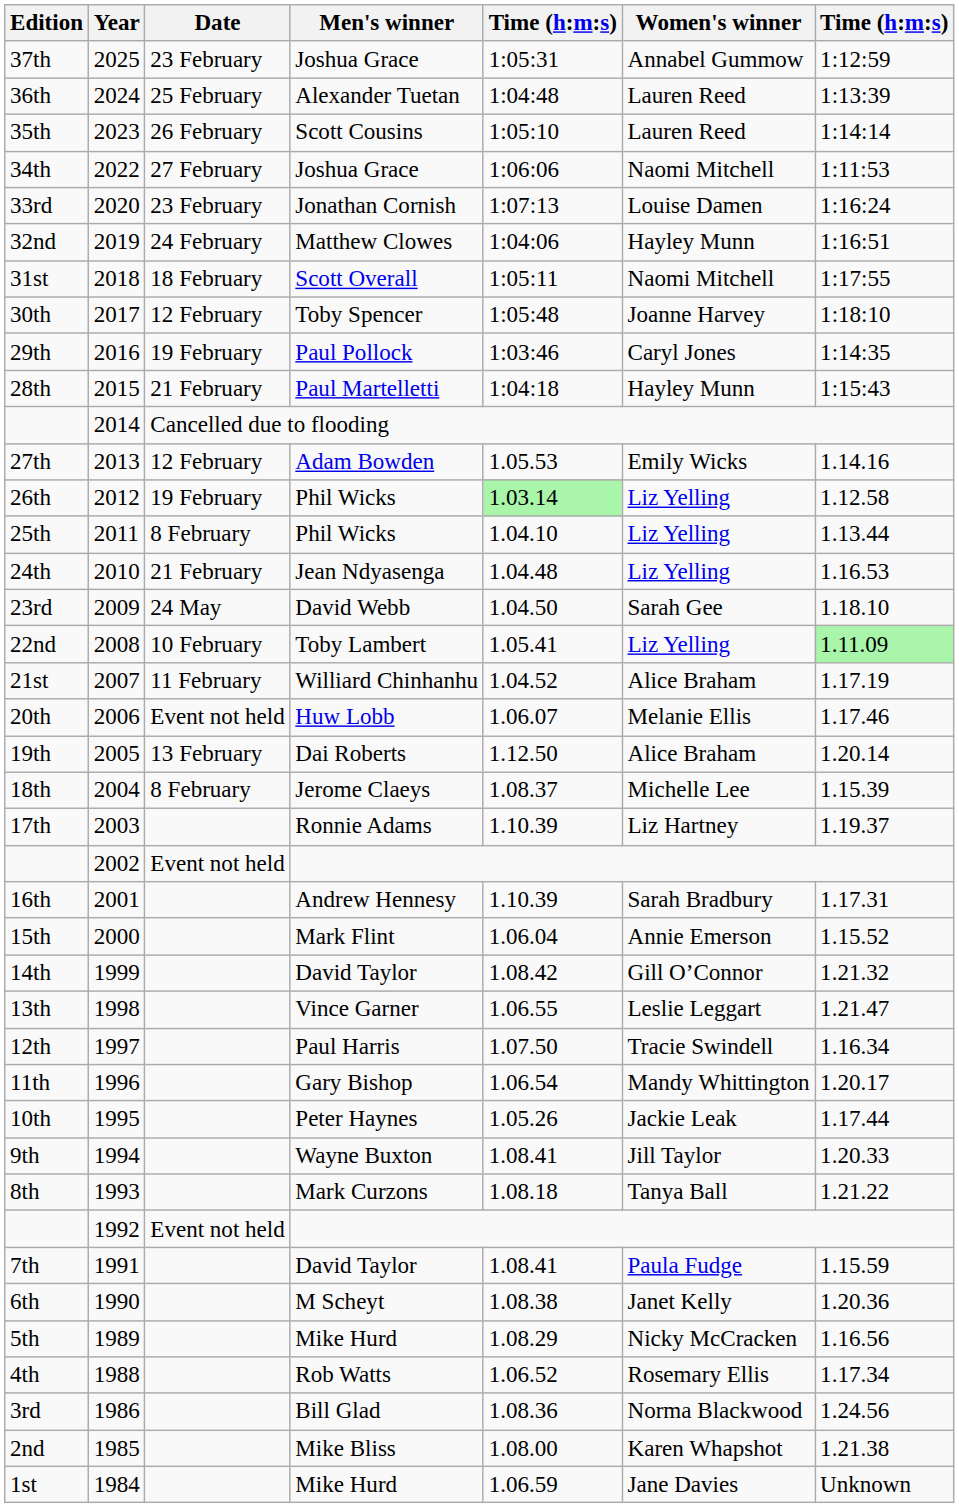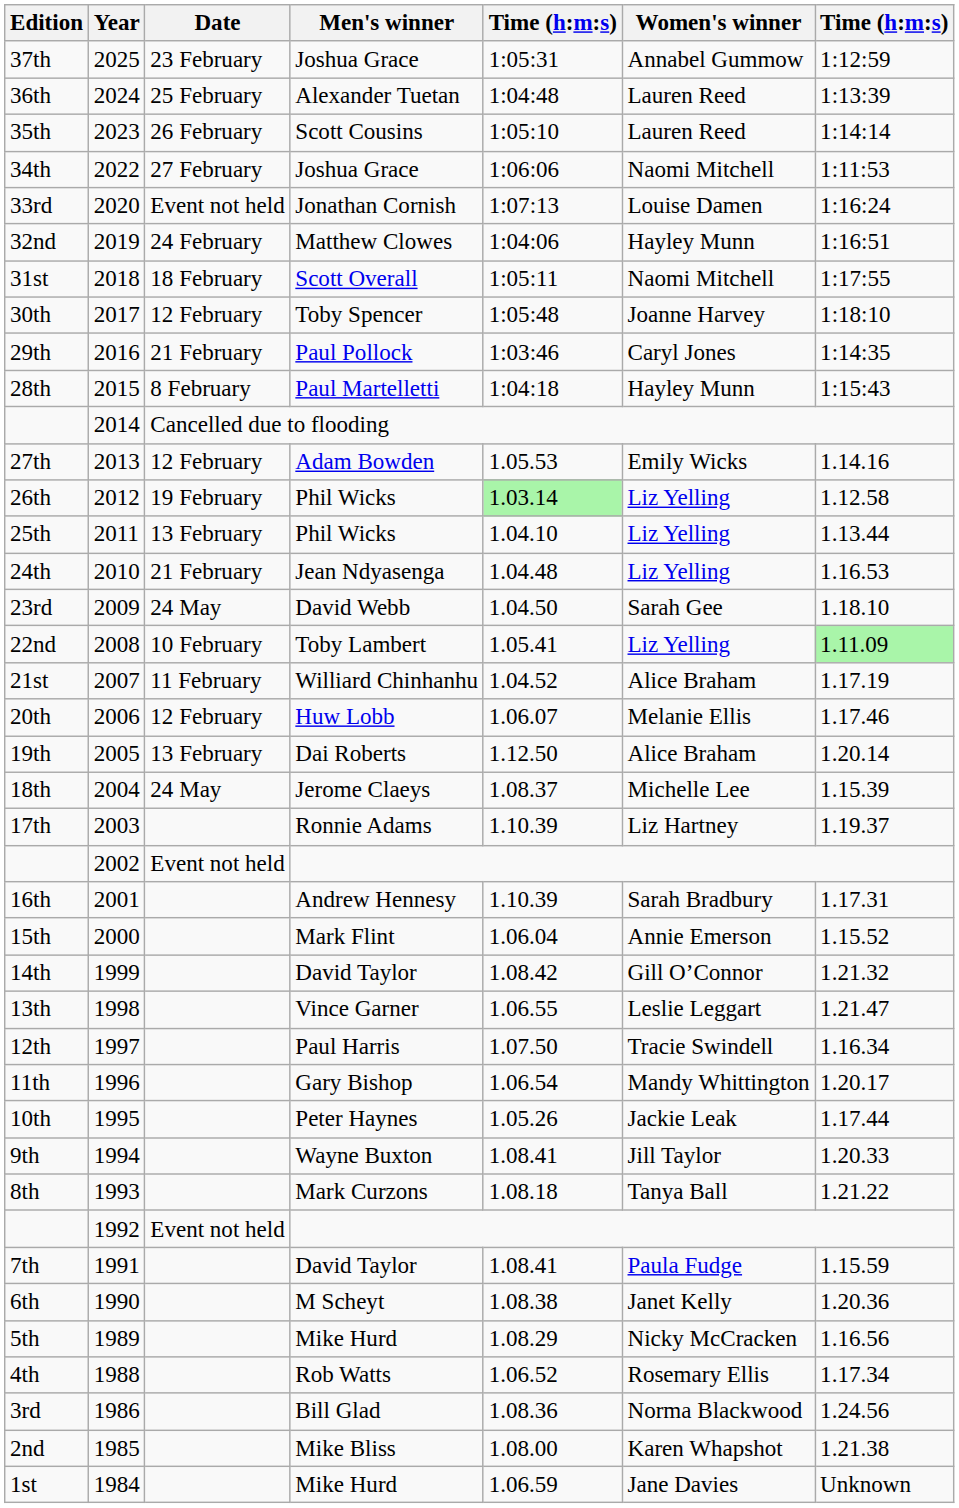33rd | Date: 23 February -> Event not held
29th | Date: 19 February -> 21 February
28th | Date: 21 February -> 8 February
25th | Date: 8 February -> 13 February
20th | Date: Event not held -> 12 February
18th | Date: 8 February -> 24 May
